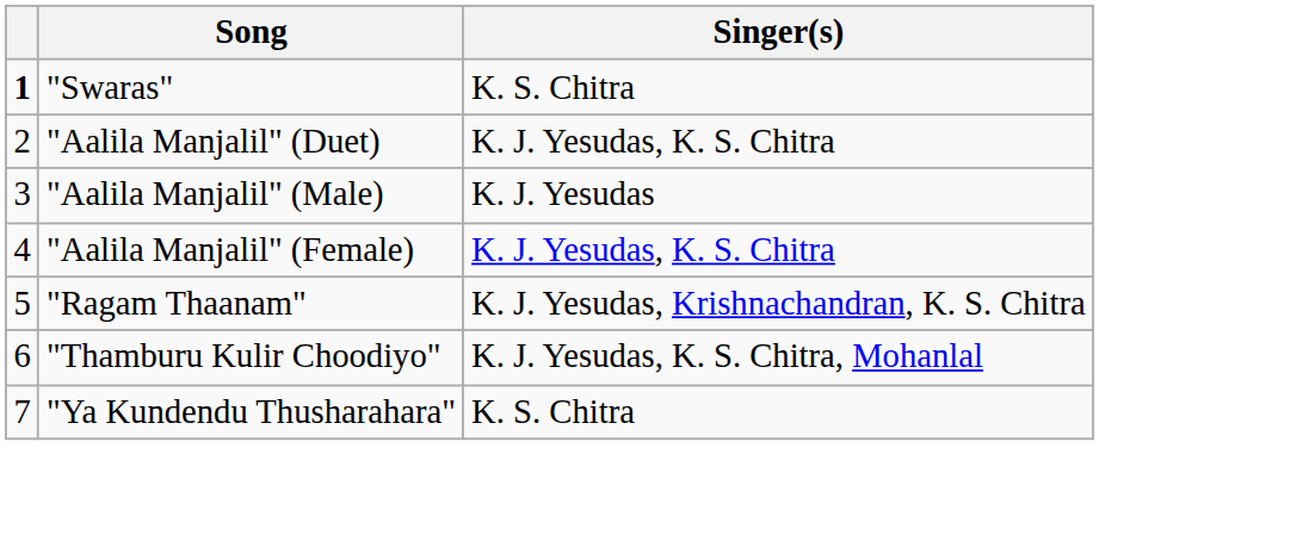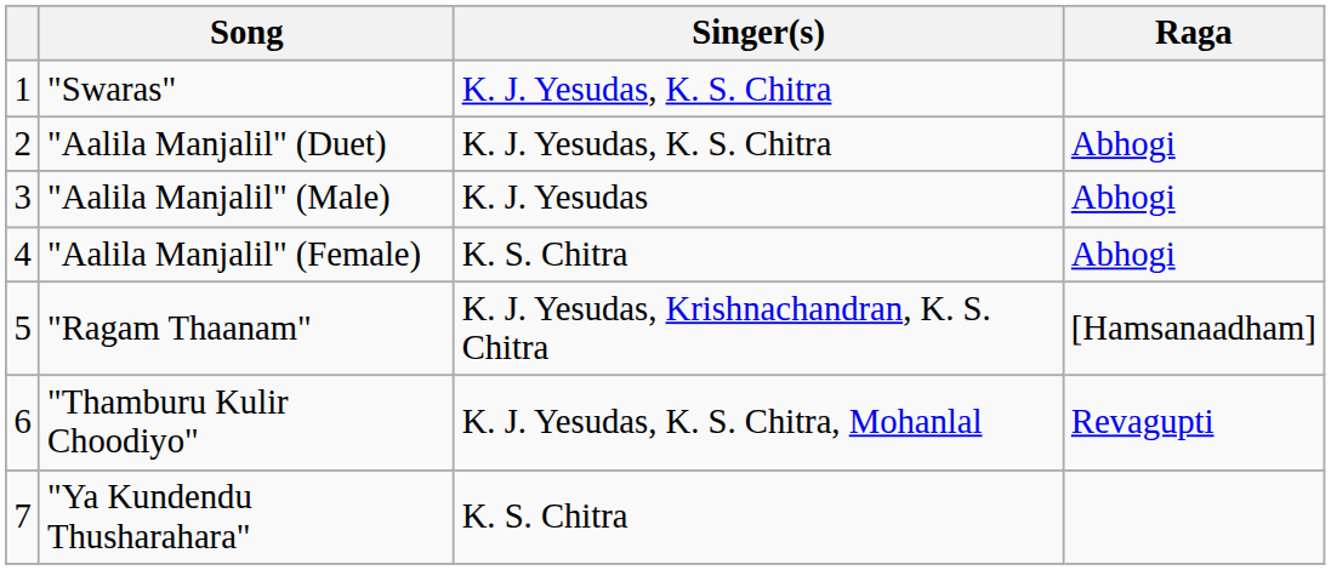+ column: Raga | Abhogi | Abhogi | Abhogi | [Hamsanaadham] | Revagupti
"Swaras" | column 1: bold -> normal
"Swaras" | Singer(s): K. S. Chitra -> K. J. Yesudas, K. S. Chitra
"Aalila Manjalil" (Female) | Singer(s): K. J. Yesudas, K. S. Chitra -> K. S. Chitra
